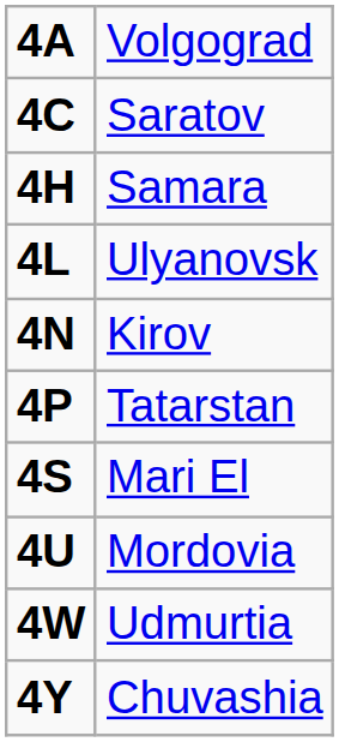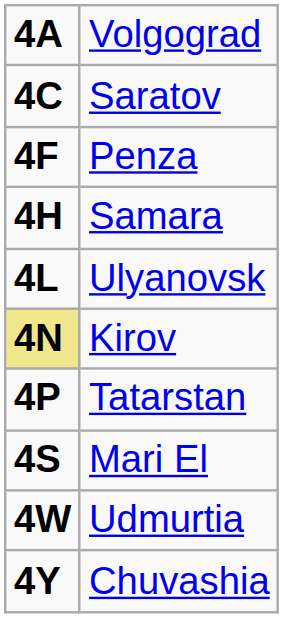+ row: 4F | Penza
Kirov | column 1: no background -> khaki background
- row: 4U | Mordovia
